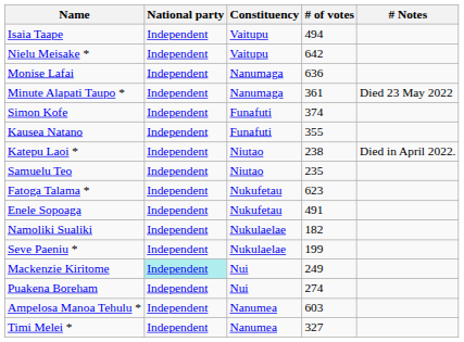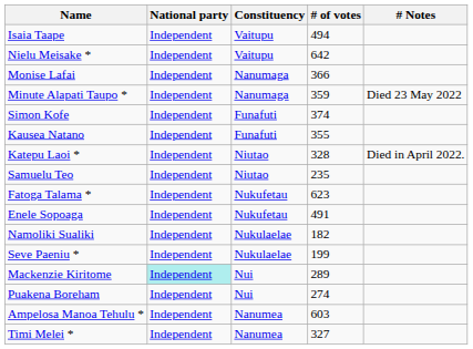Monise Lafai | # of votes: 636 -> 366
Minute Alapati Taupo * | # of votes: 361 -> 359
Katepu Laoi * | # of votes: 238 -> 328
Mackenzie Kiritome | # of votes: 249 -> 289
